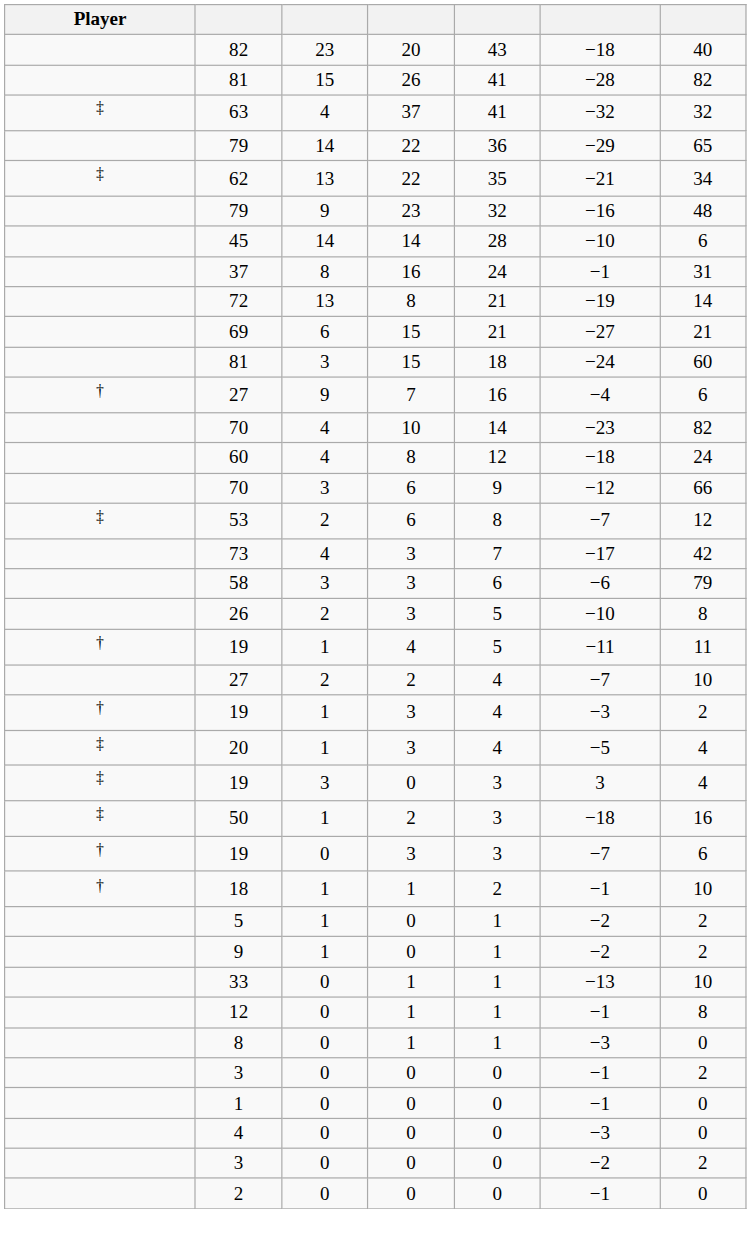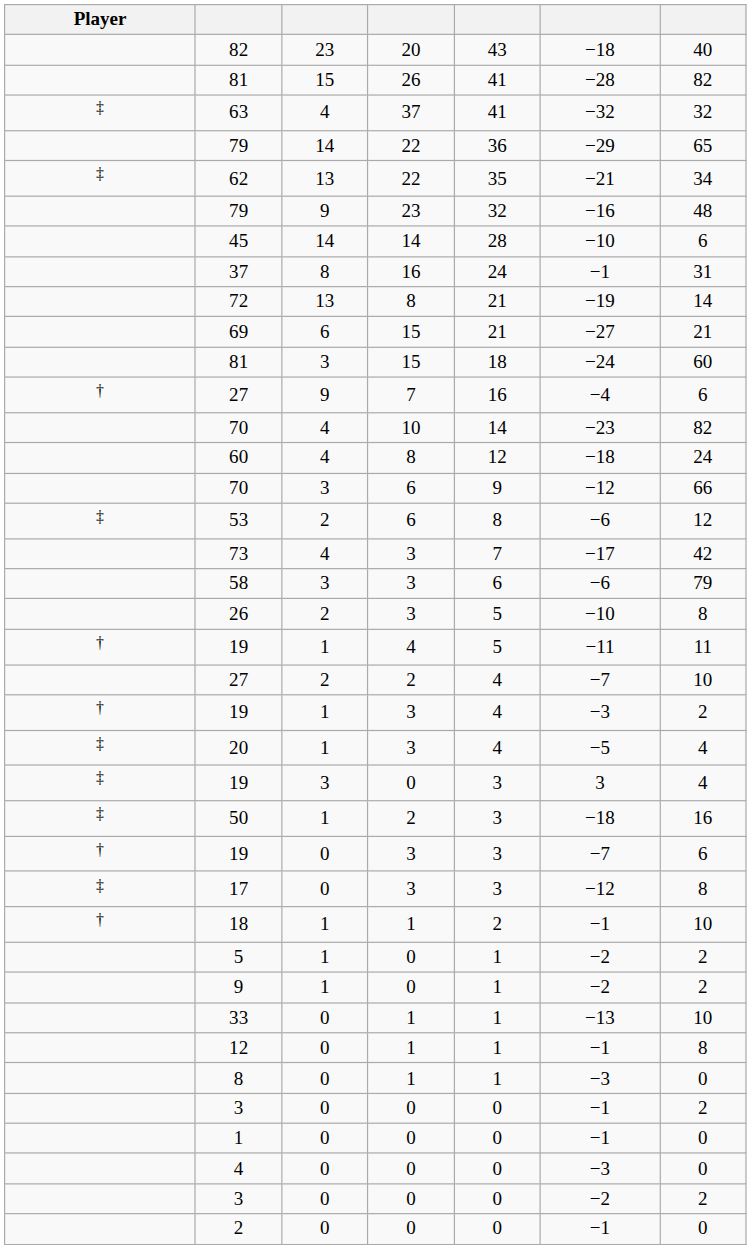53 | column 6: −7 -> −6
+ row: ‡ | 17 | 0 | 3 | 3 | −12 | 8
